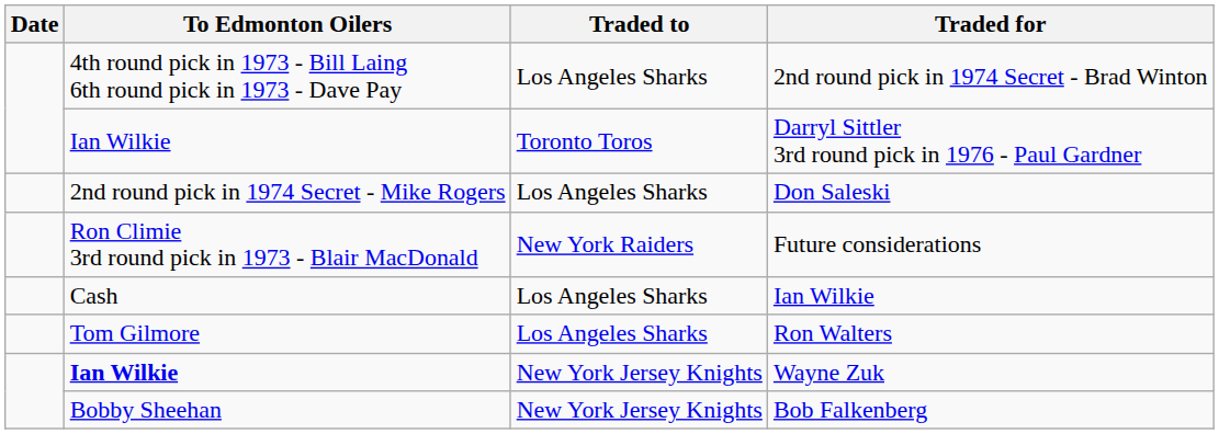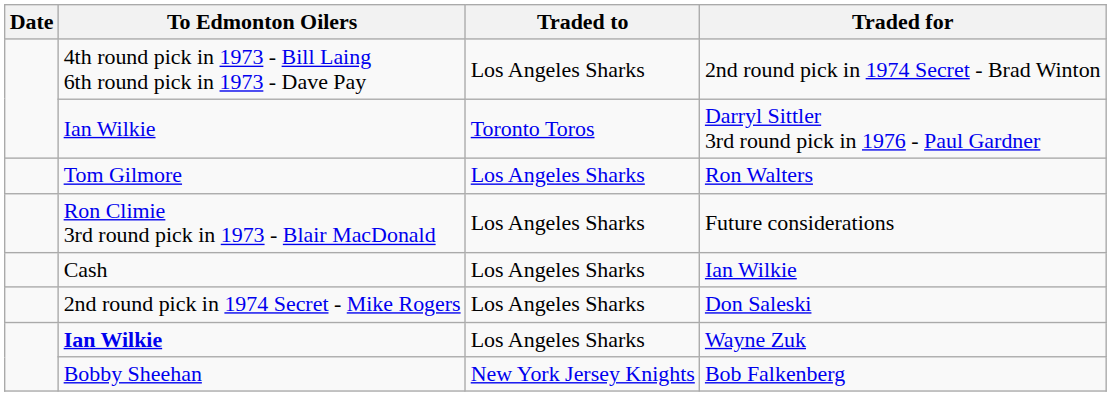rows swapped: Ron Walters <-> Don Saleski
Future considerations | Traded to: New York Raiders -> Los Angeles Sharks
Wayne Zuk | Traded to: New York Jersey Knights -> Los Angeles Sharks
